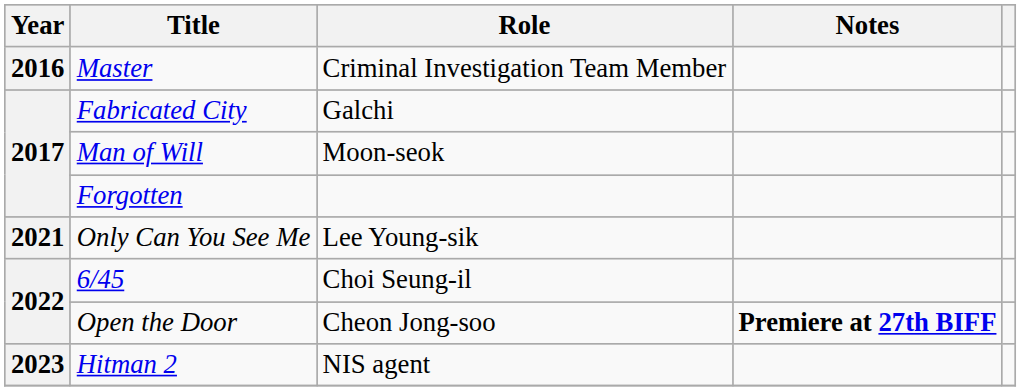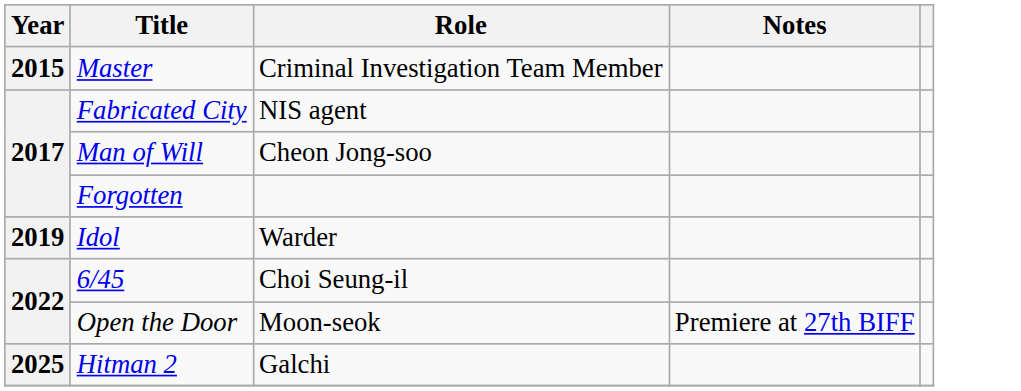Master | Year: 2016 -> 2015
Fabricated City | Role: Galchi -> NIS agent
Man of Will | Role: Moon-seok -> Cheon Jong-soo
+ row: 2019 | Idol | Warder
- row: 2021 | Only Can You See Me | Lee Young-sik
Open the Door | Role: Cheon Jong-soo -> Moon-seok
Open the Door | Notes: bold -> normal
Hitman 2 | Year: 2023 -> 2025
Hitman 2 | Role: NIS agent -> Galchi
